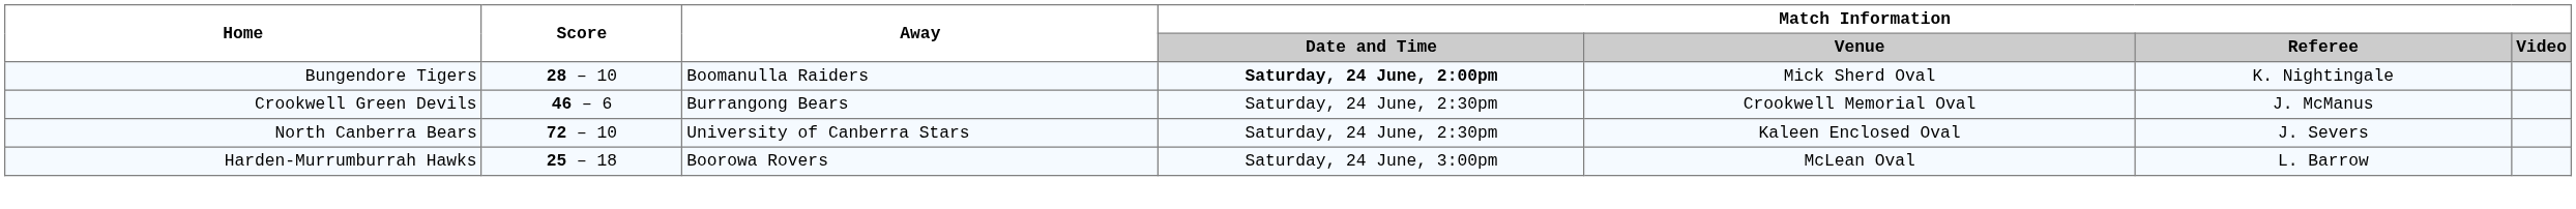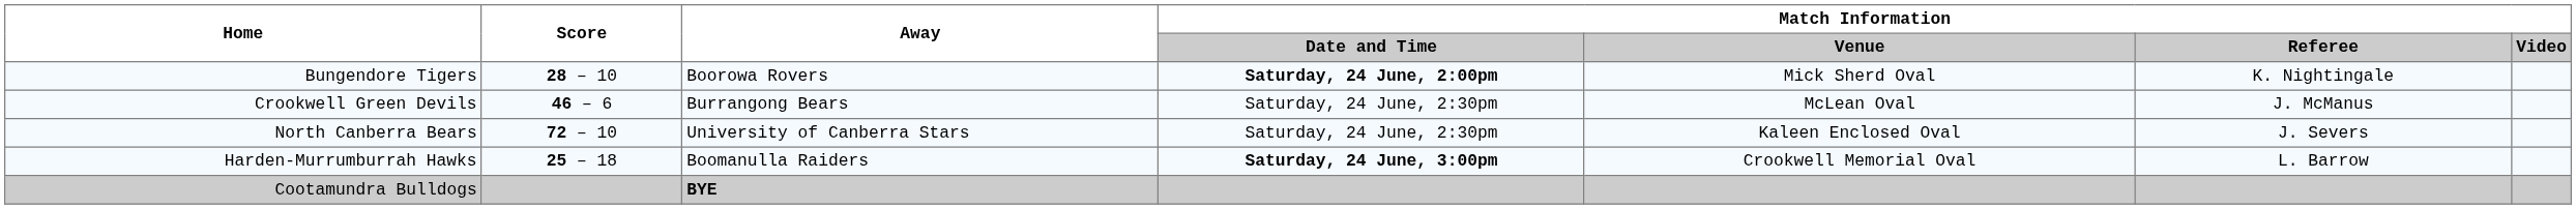Bungendore Tigers | Away: Boomanulla Raiders -> Boorowa Rovers
Crookwell Green Devils | Match Information / Venue: Crookwell Memorial Oval -> McLean Oval
Harden-Murrumburrah Hawks | Away: Boorowa Rovers -> Boomanulla Raiders
Harden-Murrumburrah Hawks | Match Information / Date and Time: normal -> bold
Harden-Murrumburrah Hawks | Match Information / Venue: McLean Oval -> Crookwell Memorial Oval
+ row: Cootamundra Bulldogs | BYE
